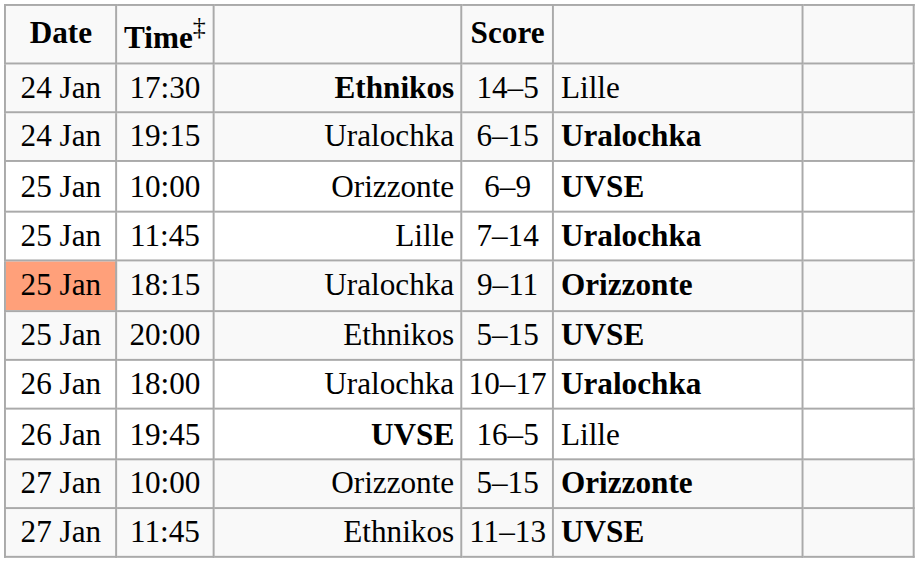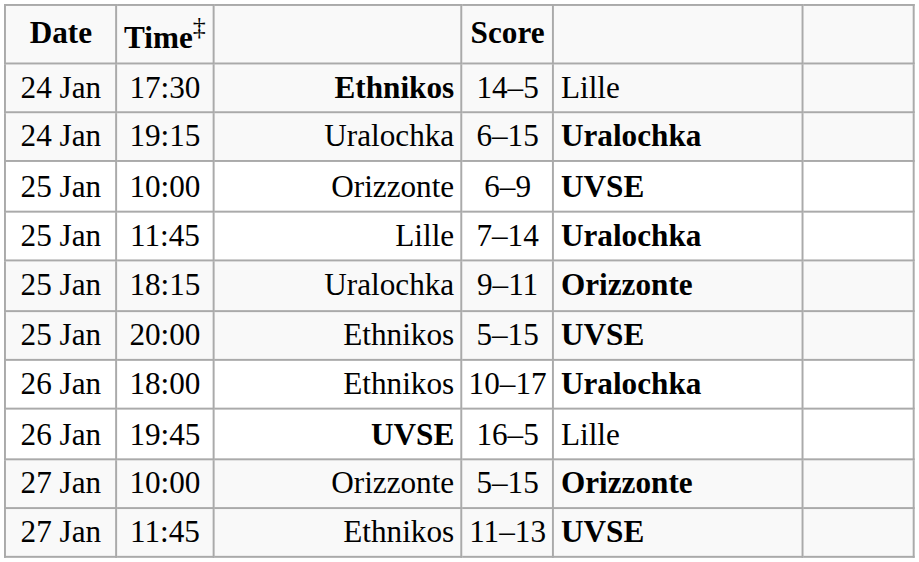9–11 | column 1: lightsalmon background -> no background
10–17 | column 3: Uralochka -> Ethnikos
